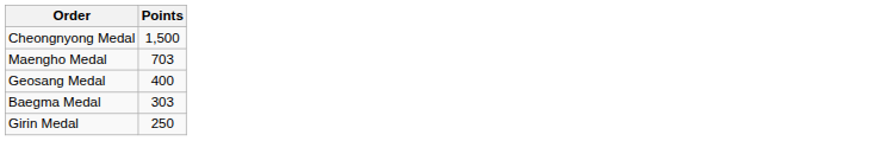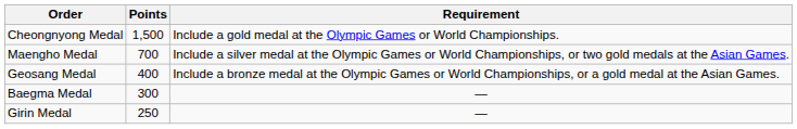+ column: Requirement | Include a gold medal at the Olympic Games or World Championships. | Include a silver medal at the Olympic Games or World Championships, or two gold medals at the Asian Games. | Include a bronze medal at the Olympic Games or World Championships, or a gold medal at the Asian Games. | — | —
Maengho Medal | Points: 703 -> 700
Baegma Medal | Points: 303 -> 300
